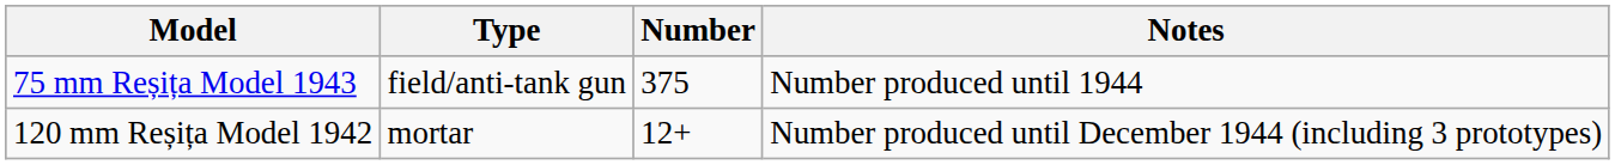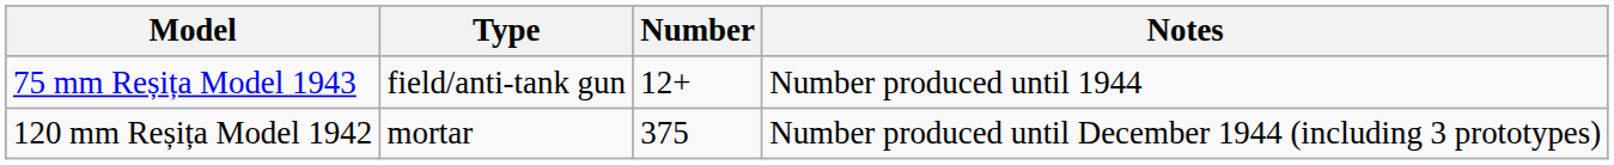75 mm Reșița Model 1943 | Number: 375 -> 12+
120 mm Reșița Model 1942 | Number: 12+ -> 375
